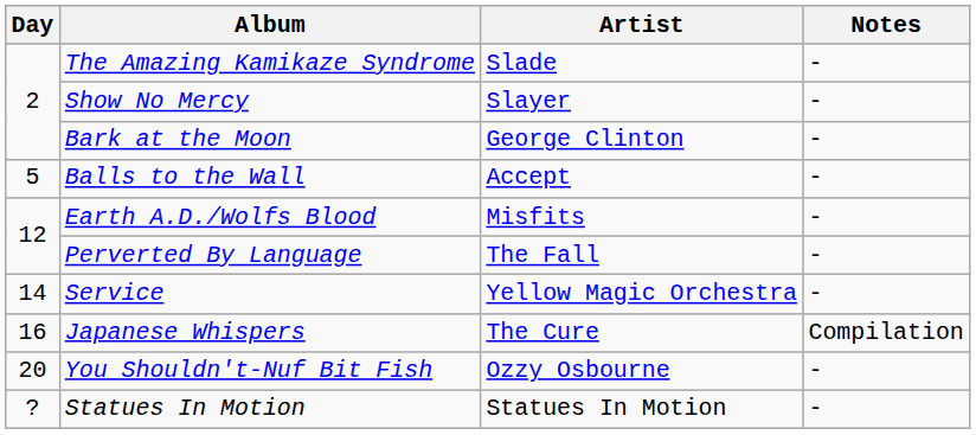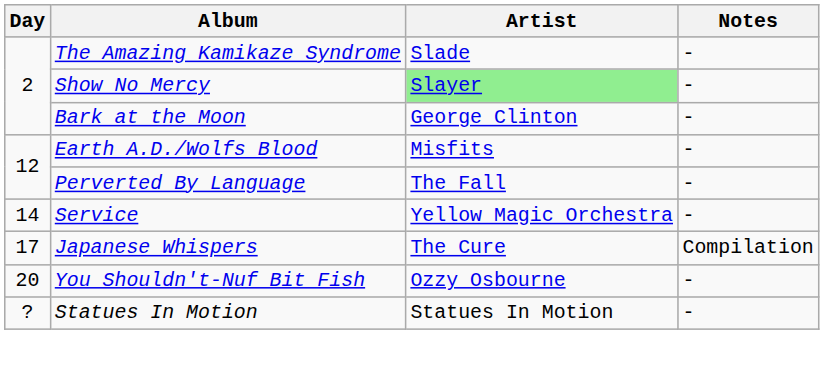Show No Mercy | Artist: no background -> lightgreen background
- row: 5 | Balls to the Wall | Accept | -
Japanese Whispers | Day: 16 -> 17
